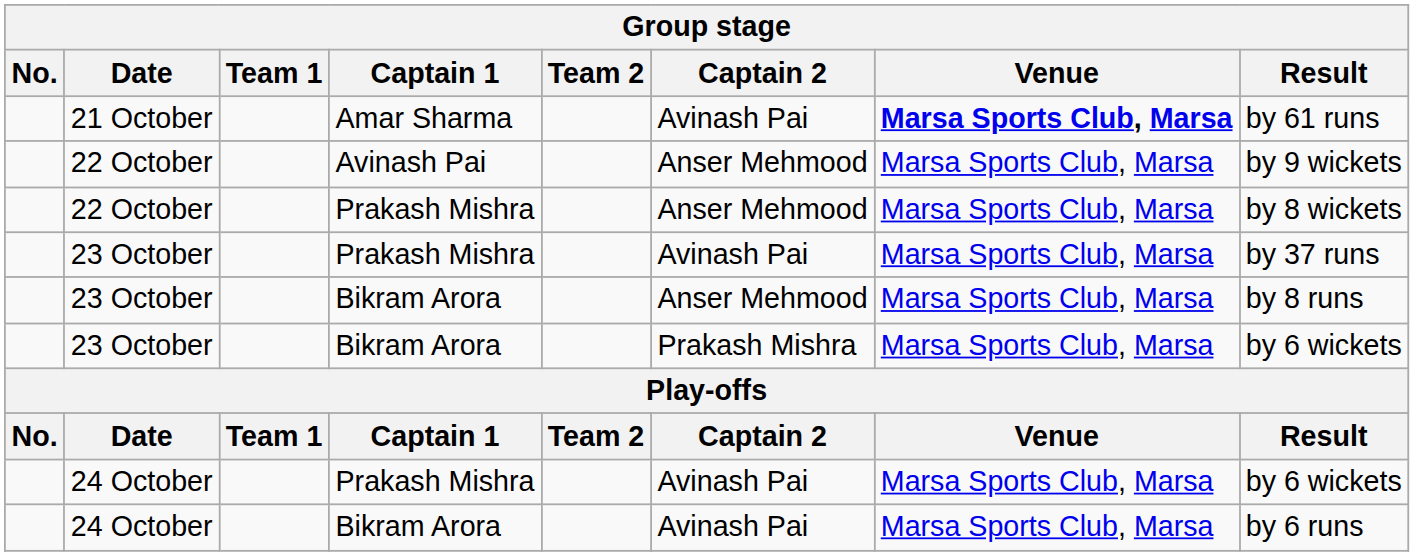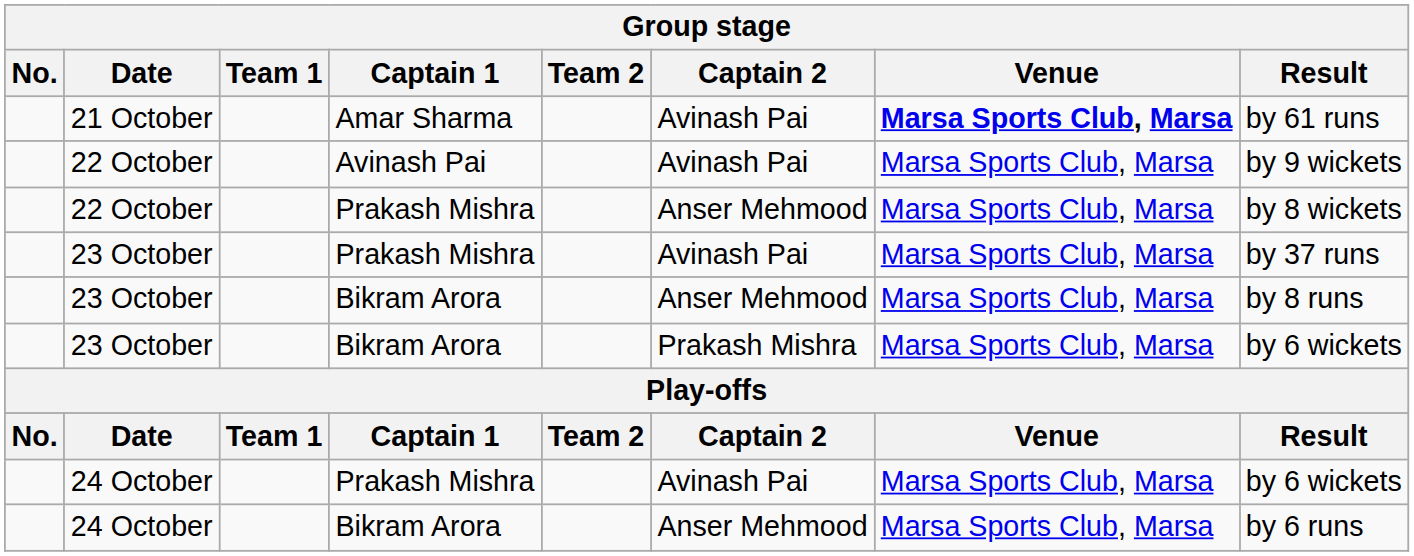22 October / Avinash Pai | Captain 2: Anser Mehmood -> Avinash Pai
24 October / Bikram Arora | Captain 2: Avinash Pai -> Anser Mehmood
